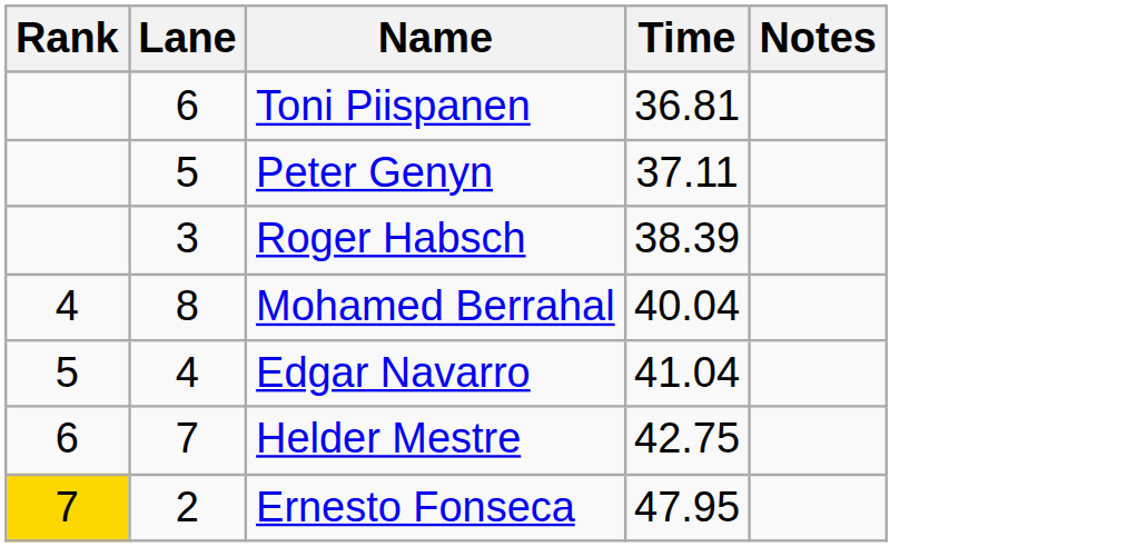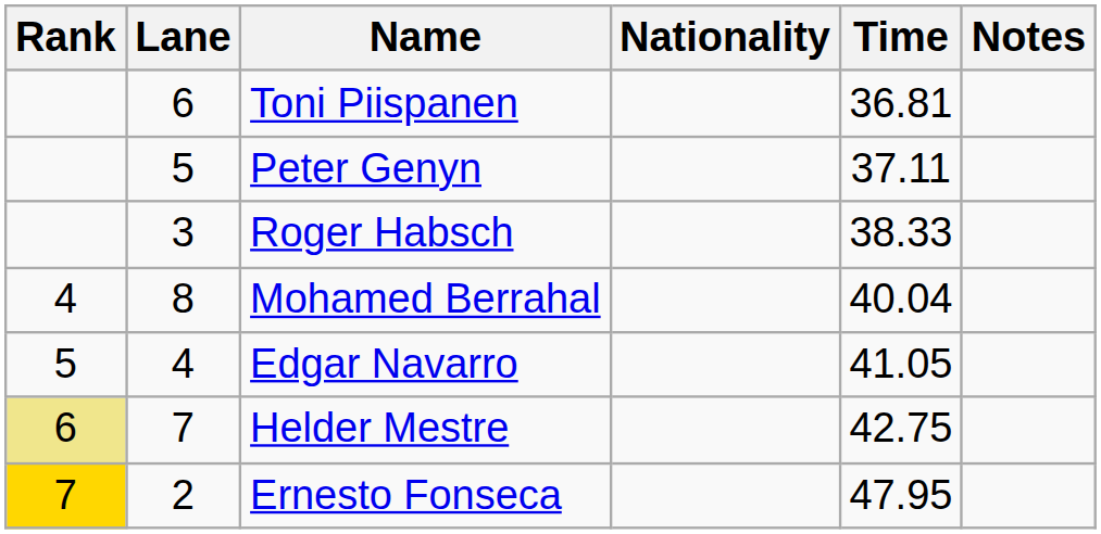+ column: Nationality
Roger Habsch | Time: 38.39 -> 38.33
Edgar Navarro | Time: 41.04 -> 41.05
Helder Mestre | Rank: no background -> khaki background
